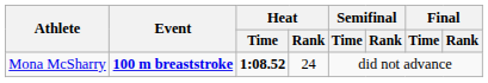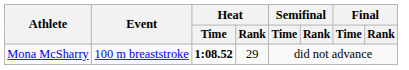Mona McSharry | Event: bold -> normal
Mona McSharry | Heat / Rank: 24 -> 29
